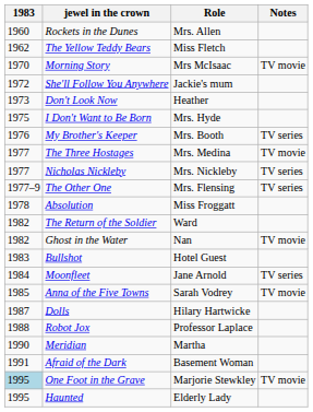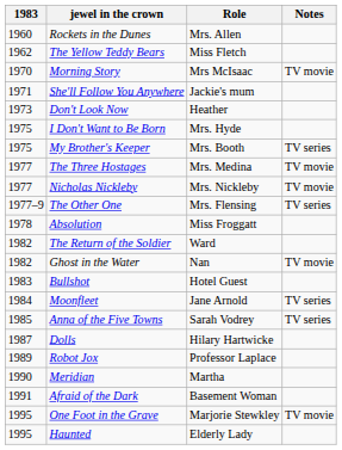She'll Follow You Anywhere | 1983: 1972 -> 1971
My Brother's Keeper | 1983: 1976 -> 1975
Nicholas Nickleby | Notes: TV series -> TV movie
Anna of the Five Towns | Notes: TV movie -> TV series
Robot Jox | 1983: 1988 -> 1989
One Foot in the Grave | 1983: lightblue background -> no background
